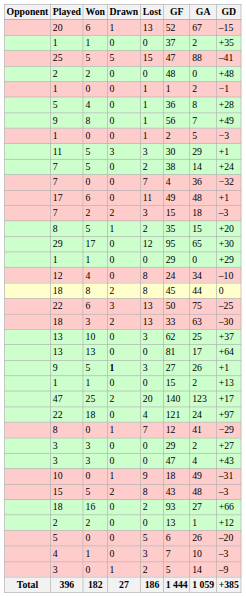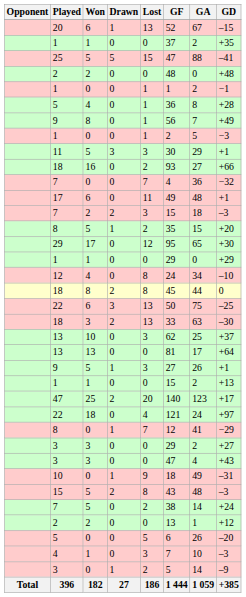rows swapped: 18 / 16 <-> 7 / 5
9 / 5 | Drawn: bold -> normal
